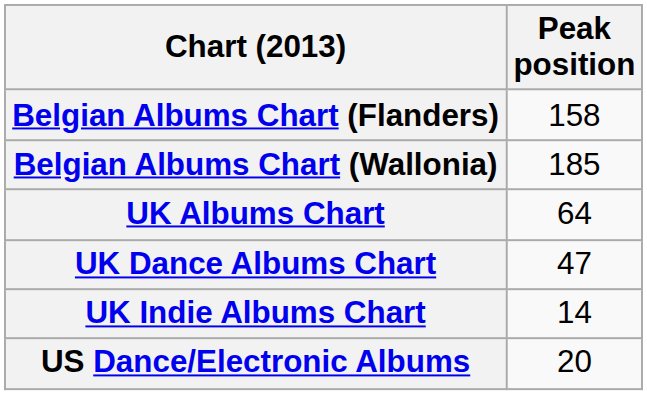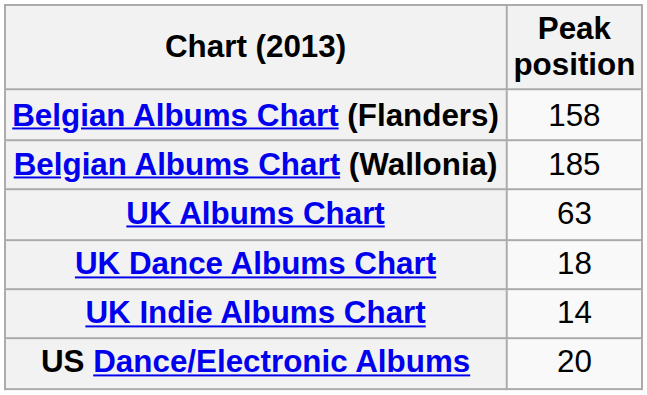UK Albums Chart | Peak position: 64 -> 63
UK Dance Albums Chart | Peak position: 47 -> 18
